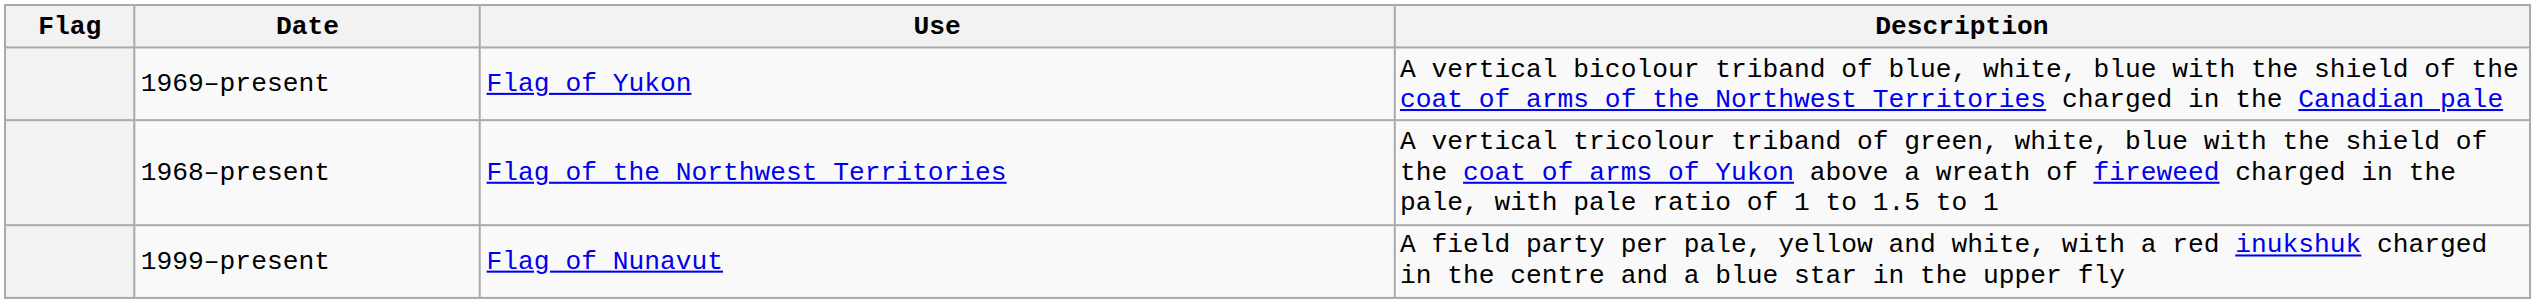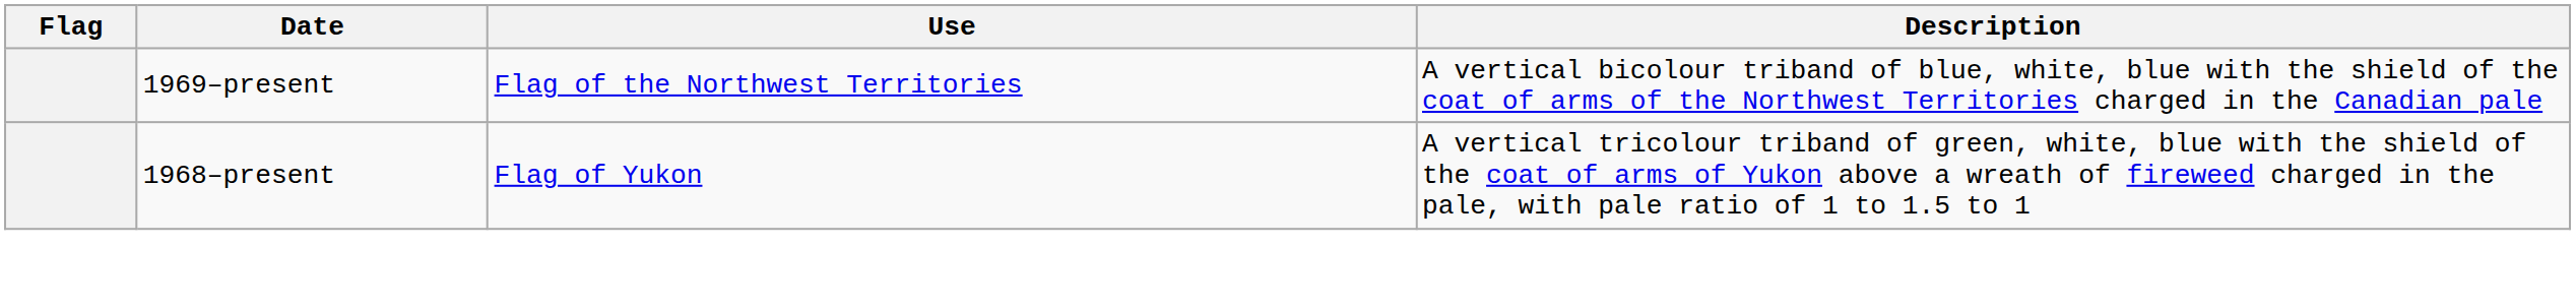1969–present | Use: Flag of Yukon -> Flag of the Northwest Territories
1968–present | Use: Flag of the Northwest Territories -> Flag of Yukon
- row: 1999–present | Flag of Nunavut | A field party per pale, yellow and white, with a red inukshuk charged in the centre and a blue star in the upper fly
